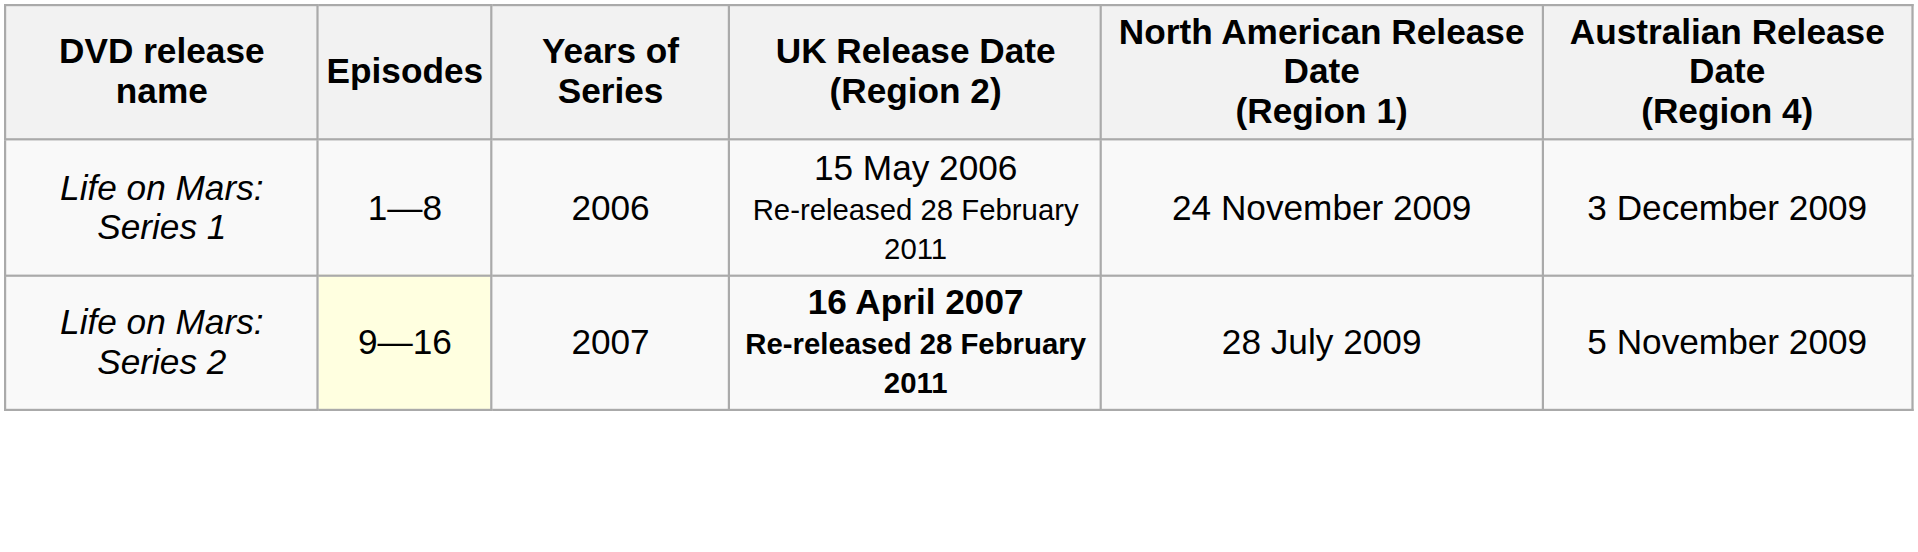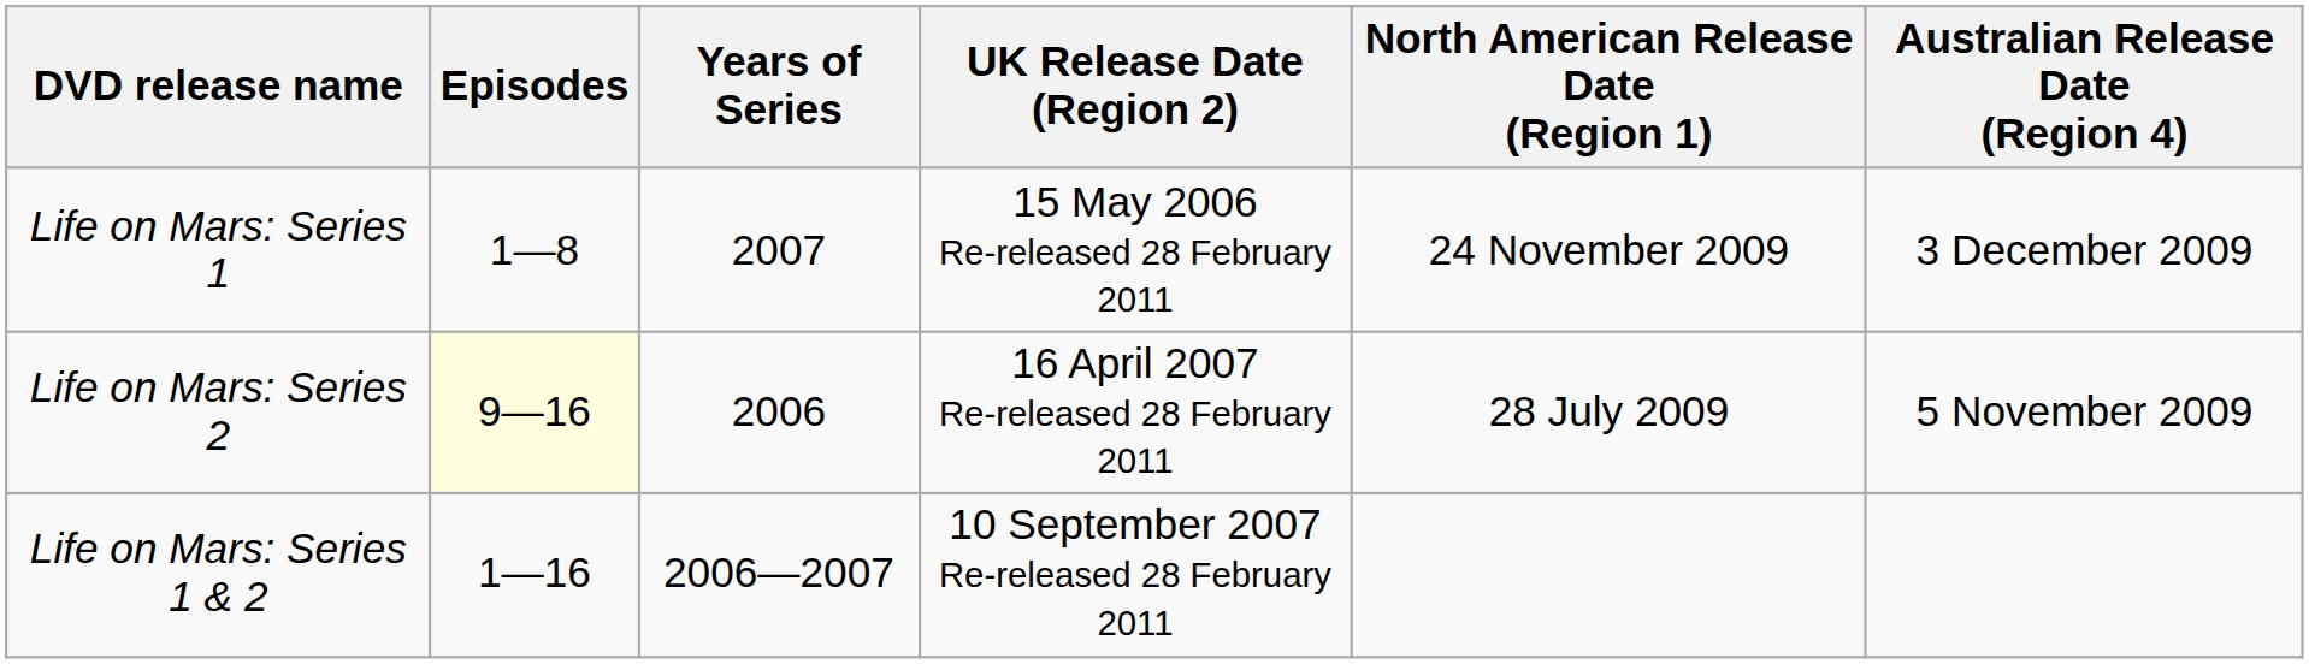Life on Mars: Series 1 | Years of Series: 2006 -> 2007
Life on Mars: Series 2 | Years of Series: 2007 -> 2006
Life on Mars: Series 2 | UK Release Date (Region 2): bold -> normal
+ row: Life on Mars: Series 1 & 2 | 1—16 | 2006—2007 | 10 September 2007 Re-released 28 February 2011
